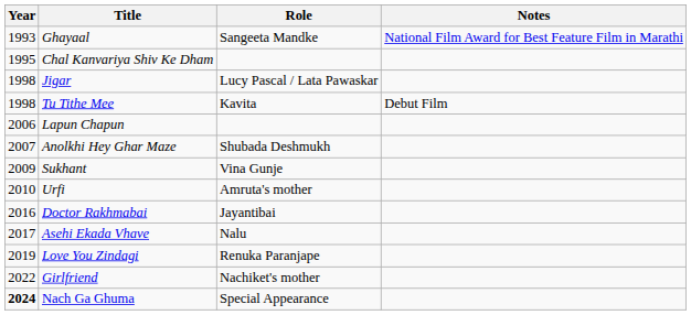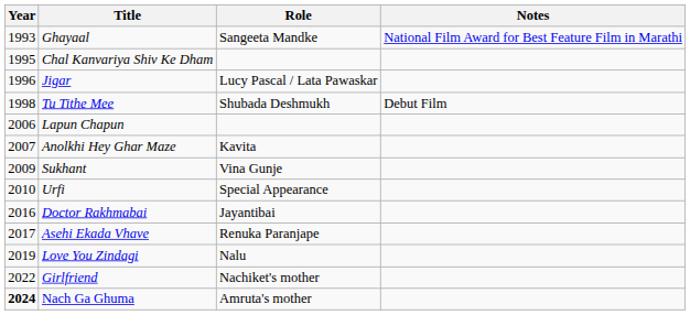Jigar | Year: 1998 -> 1996
Tu Tithe Mee | Role: Kavita -> Shubada Deshmukh
Anolkhi Hey Ghar Maze | Role: Shubada Deshmukh -> Kavita
Urfi | Role: Amruta's mother -> Special Appearance
Asehi Ekada Vhave | Role: Nalu -> Renuka Paranjape
Love You Zindagi | Role: Renuka Paranjape -> Nalu
Nach Ga Ghuma | Role: Special Appearance -> Amruta's mother
